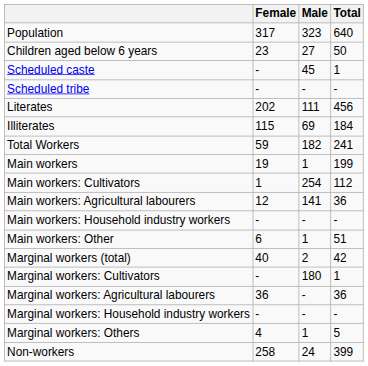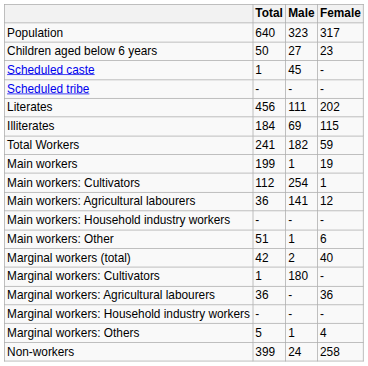columns swapped: Total <-> Female
